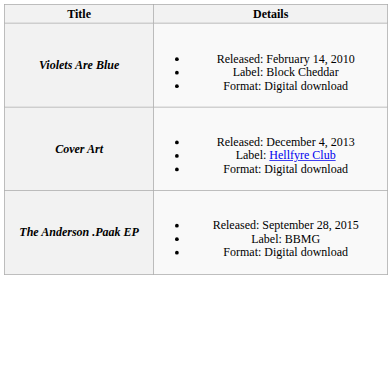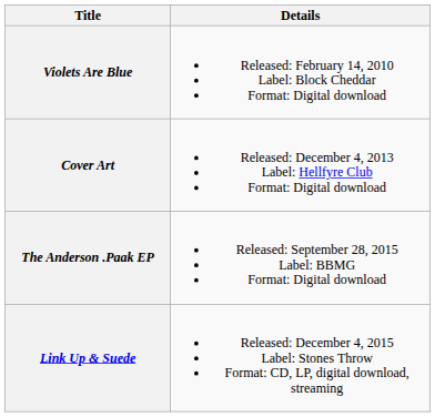+ row: Link Up & Suede | Released: December 4, 2015 Label: Stones Throw Format: CD, LP, digital download, streaming
